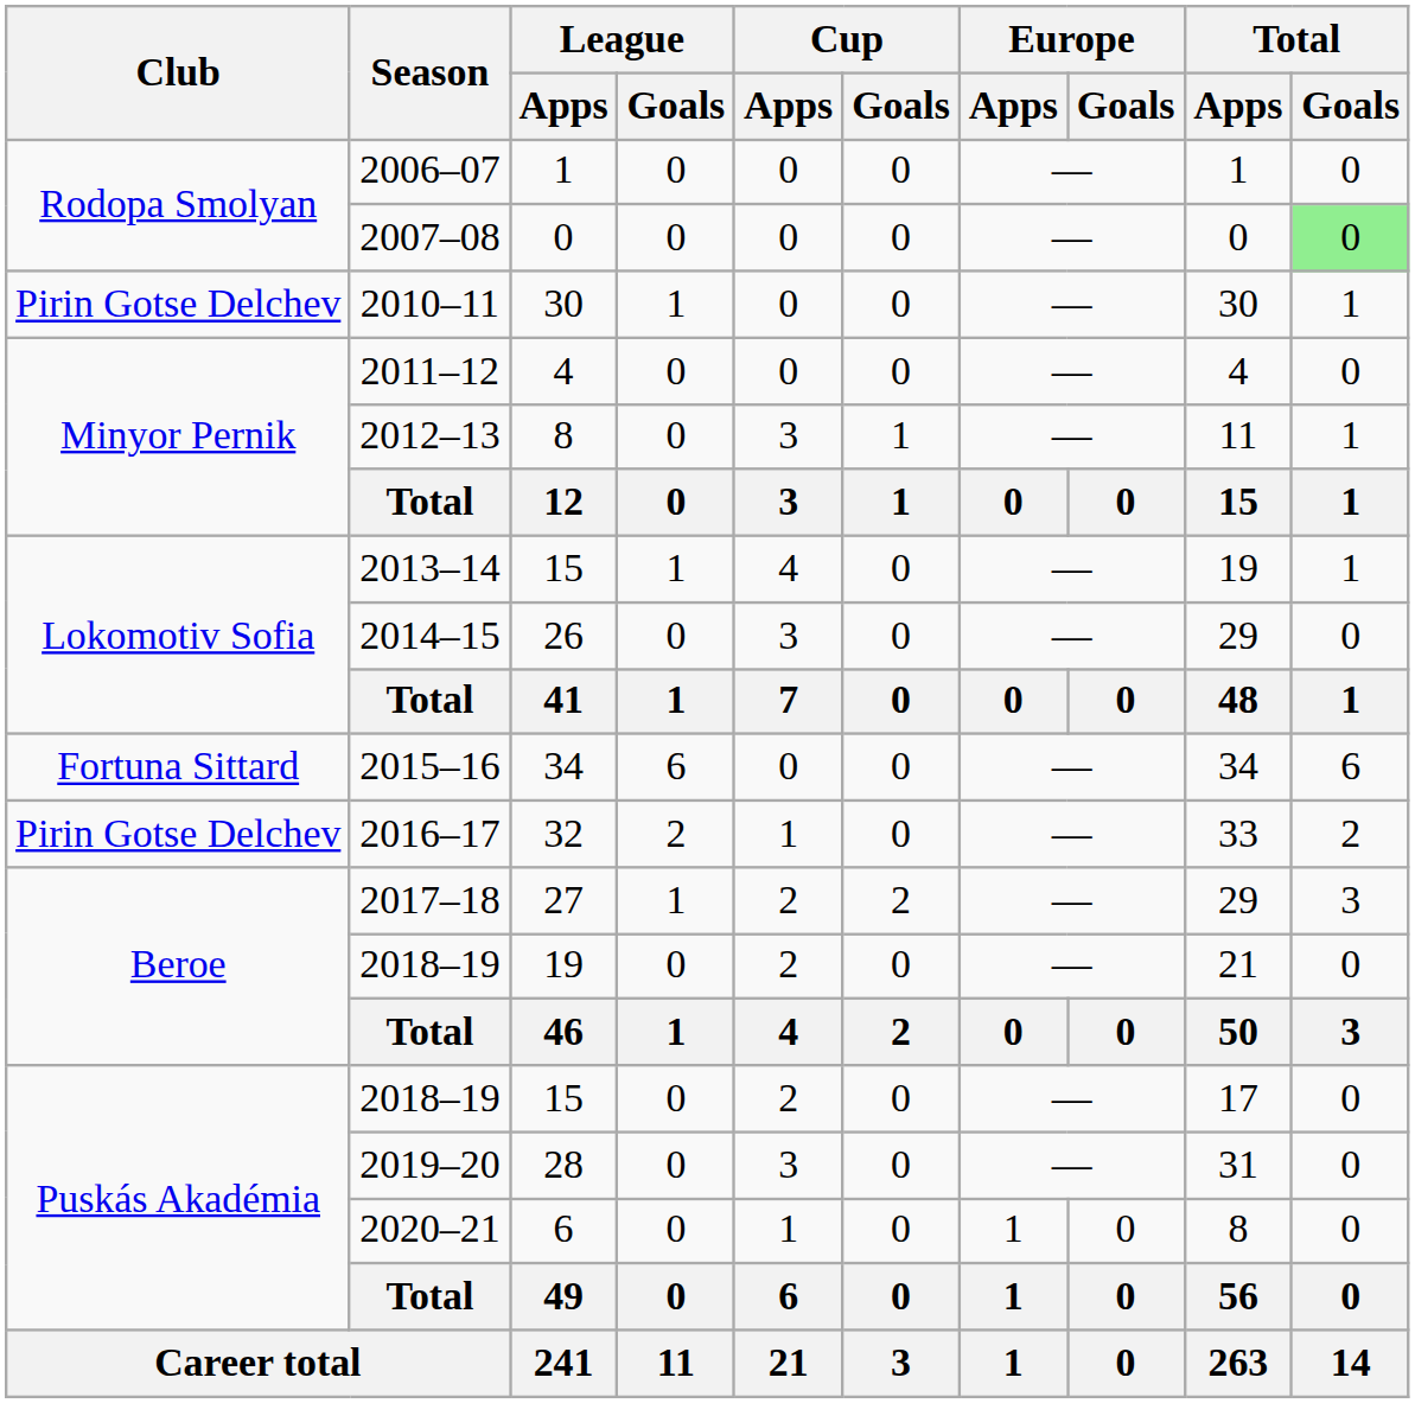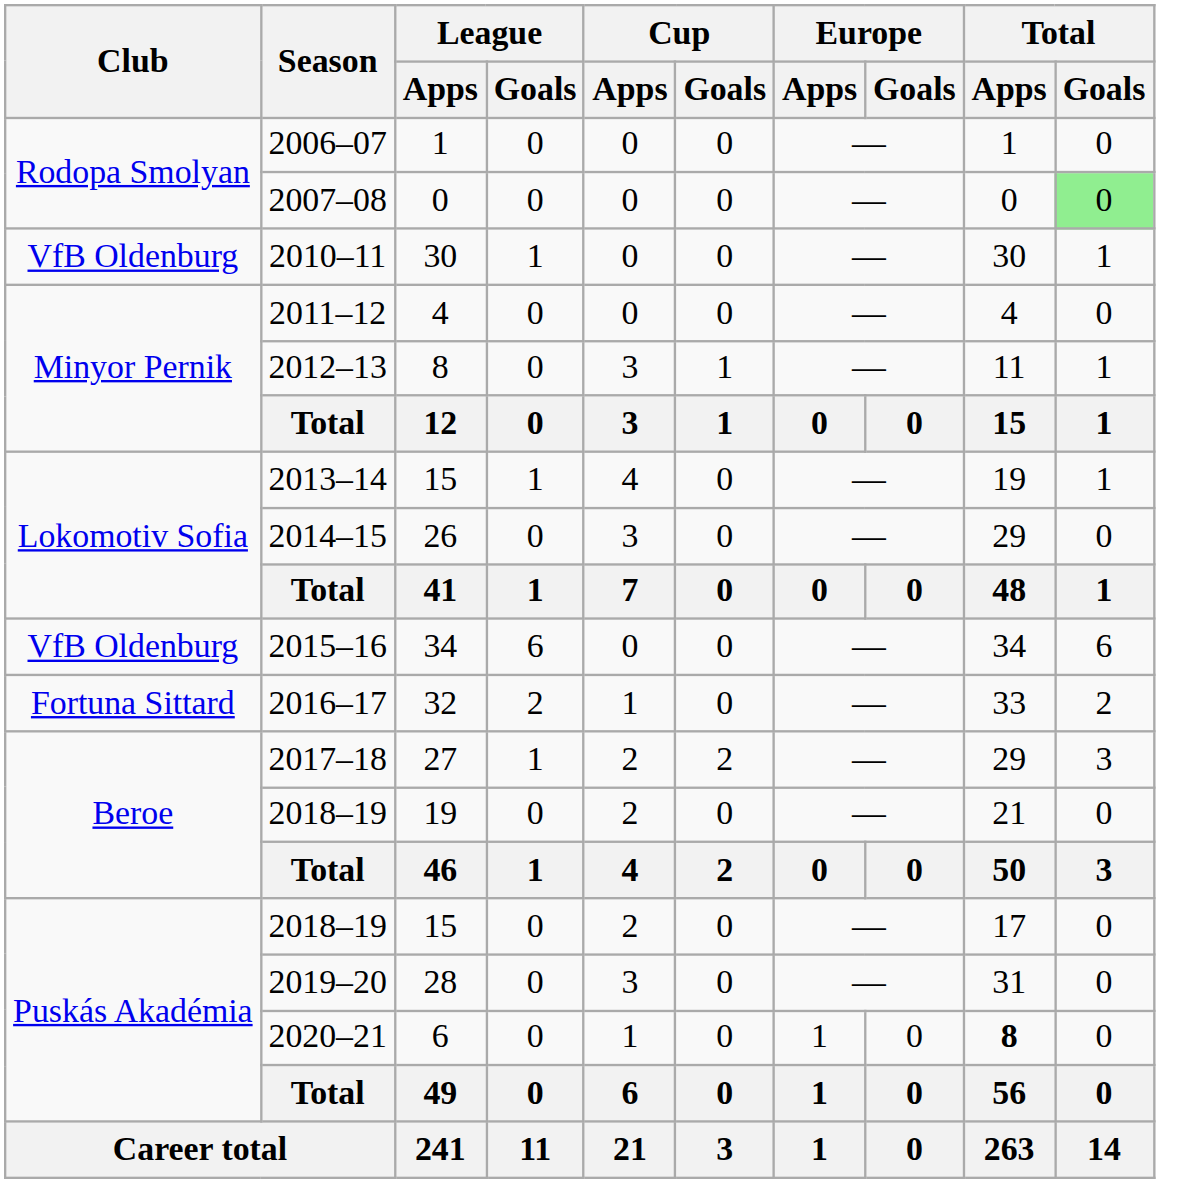2010–11 | Club: Pirin Gotse Delchev -> VfB Oldenburg
2015–16 | Club: Fortuna Sittard -> VfB Oldenburg
2016–17 | Club: Pirin Gotse Delchev -> Fortuna Sittard
2020–21 | Total / Apps: normal -> bold
